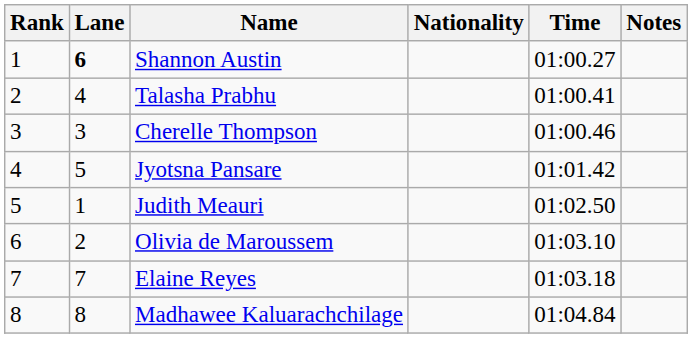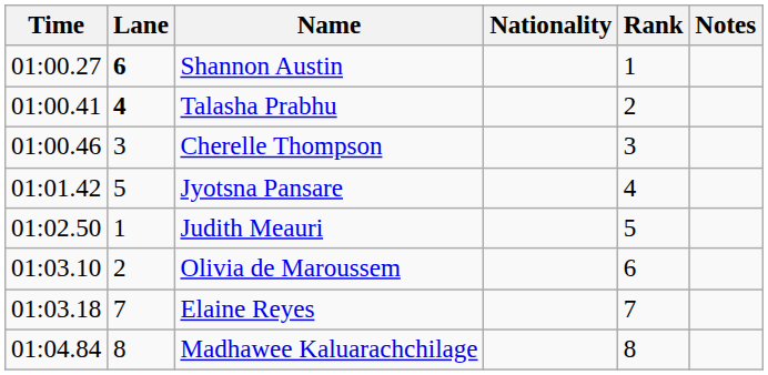columns swapped: Rank <-> Time
Talasha Prabhu | Lane: normal -> bold
